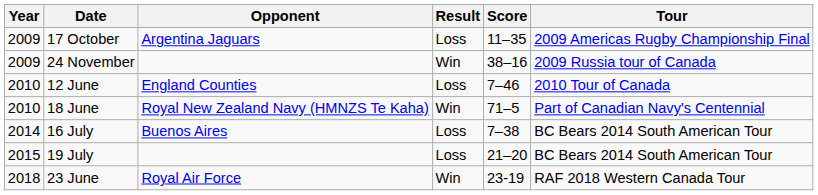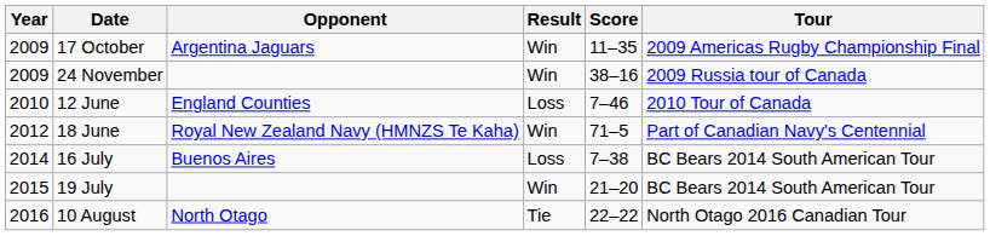17 October | Result: Loss -> Win
18 June | Year: 2010 -> 2012
19 July | Result: Loss -> Win
+ row: 2016 | 10 August | North Otago | Tie | 22–22 | North Otago 2016 Canadian Tour
- row: 2018 | 23 June | Royal Air Force | Win | 23-19 | RAF 2018 Western Canada Tour
